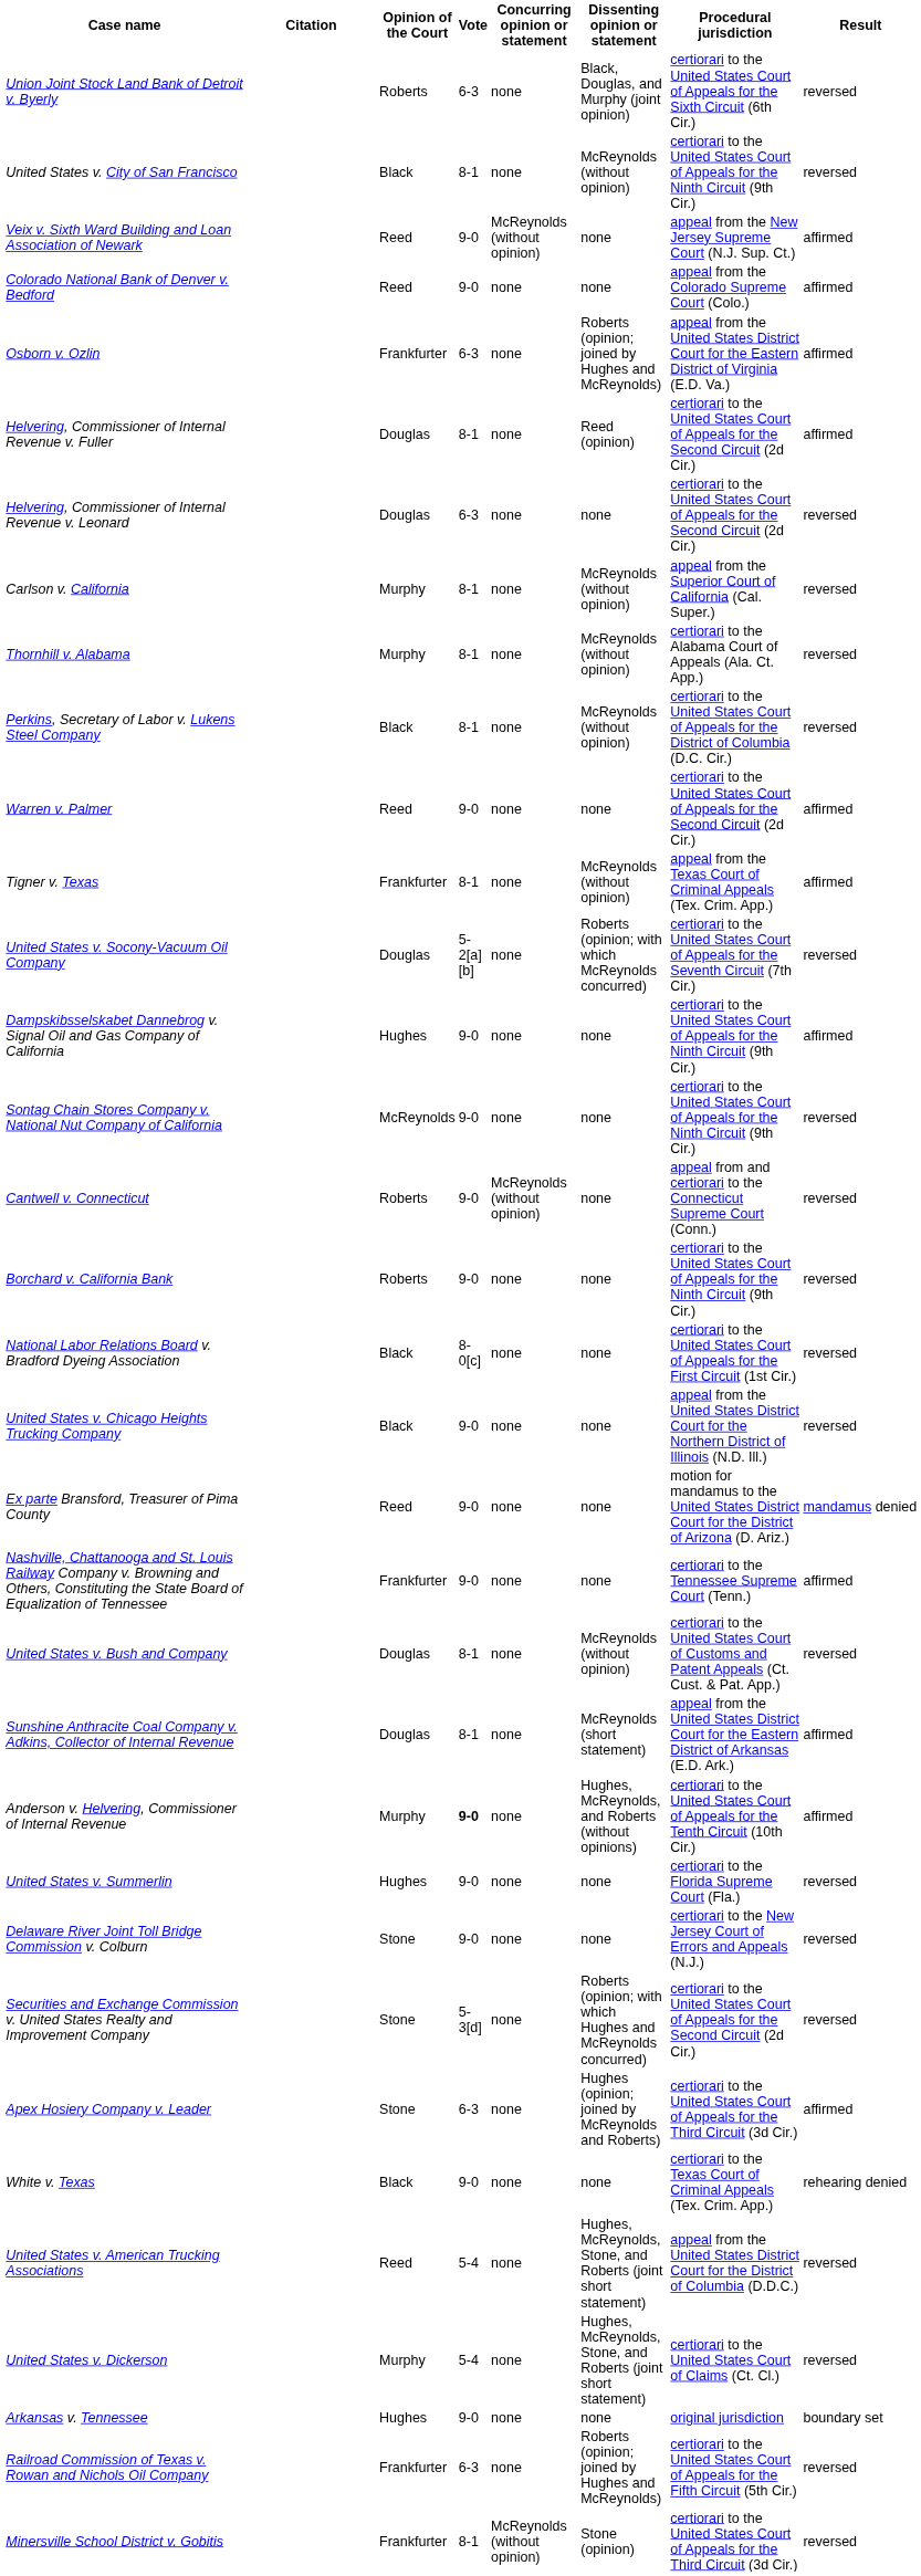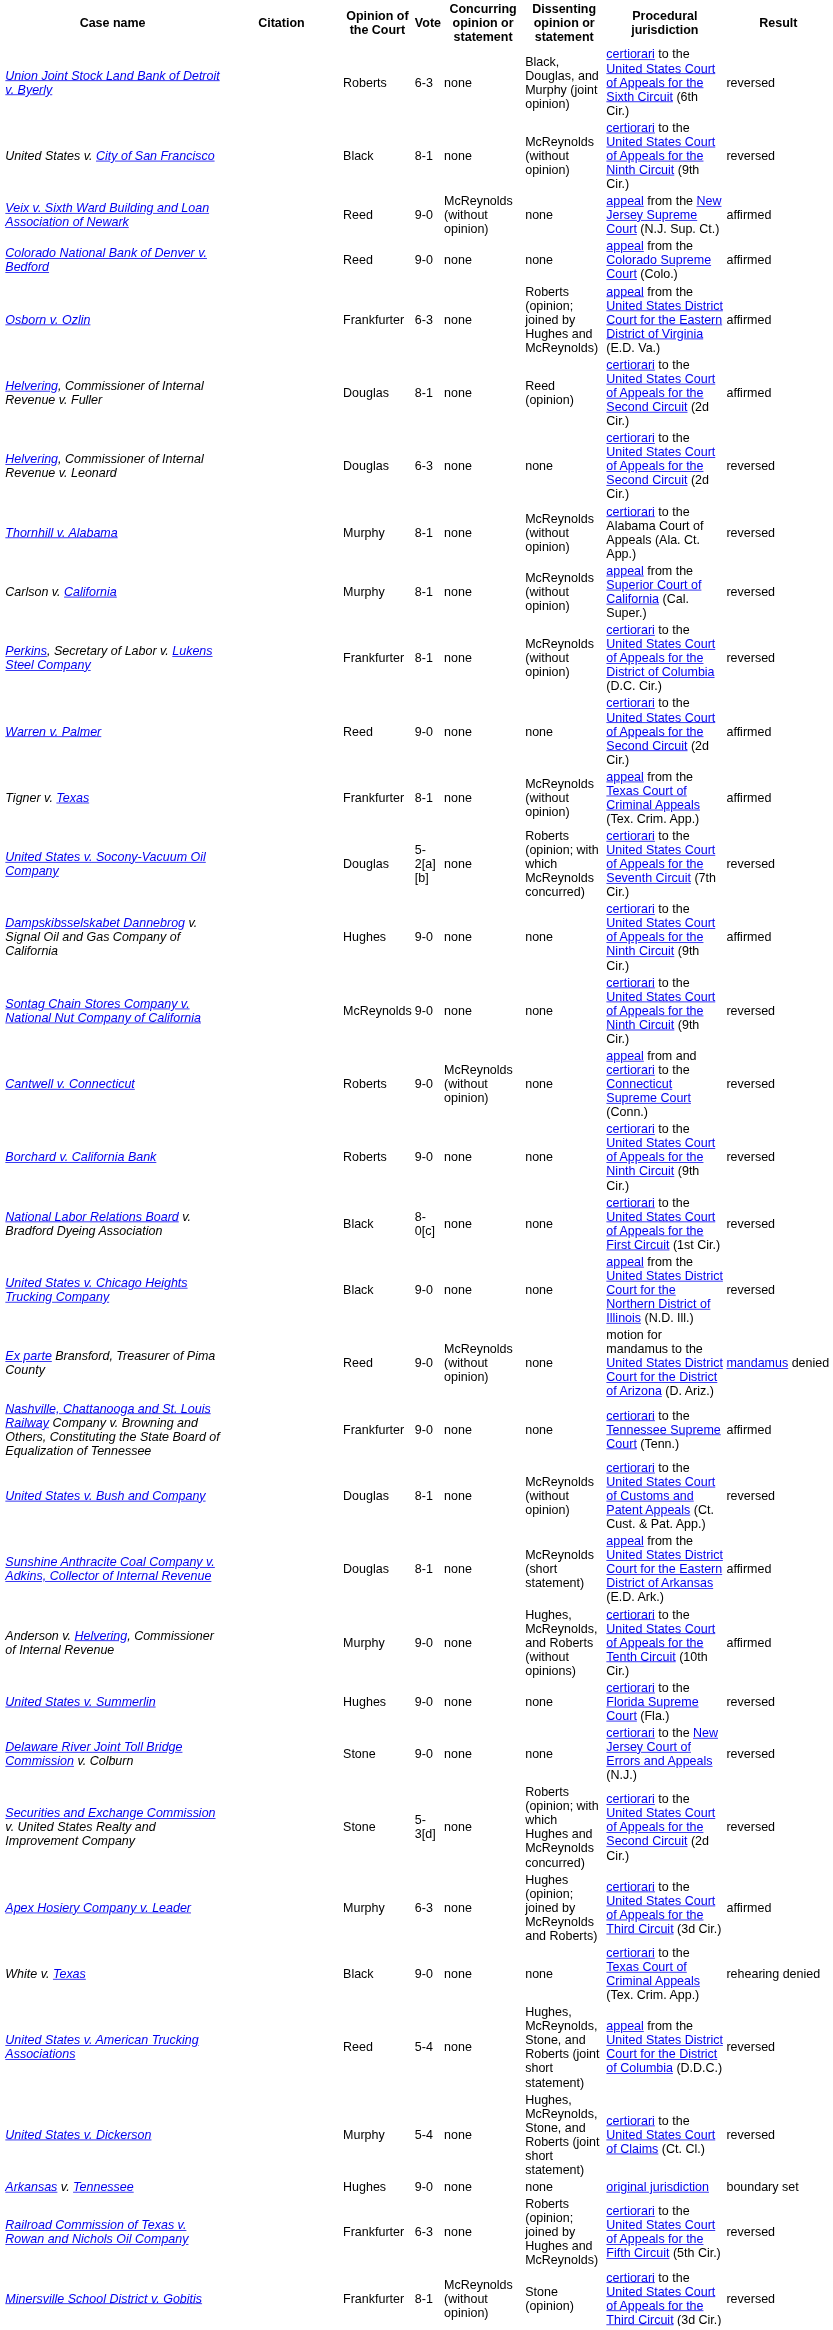rows swapped: Thornhill v. Alabama <-> Carlson v. California
Perkins, Secretary of Labor v. Lukens Steel Company | Opinion of the Court: Black -> Frankfurter
Ex parte Bransford, Treasurer of Pima County | Concurring opinion or statement: none -> McReynolds (without opinion)
Anderson v. Helvering, Commissioner of Internal Revenue | Vote: bold -> normal
Apex Hosiery Company v. Leader | Opinion of the Court: Stone -> Murphy
